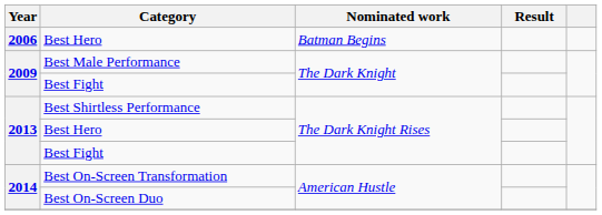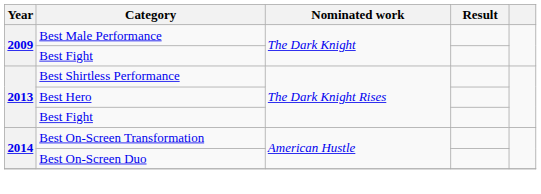- row: 2006 | Best Hero | Batman Begins
